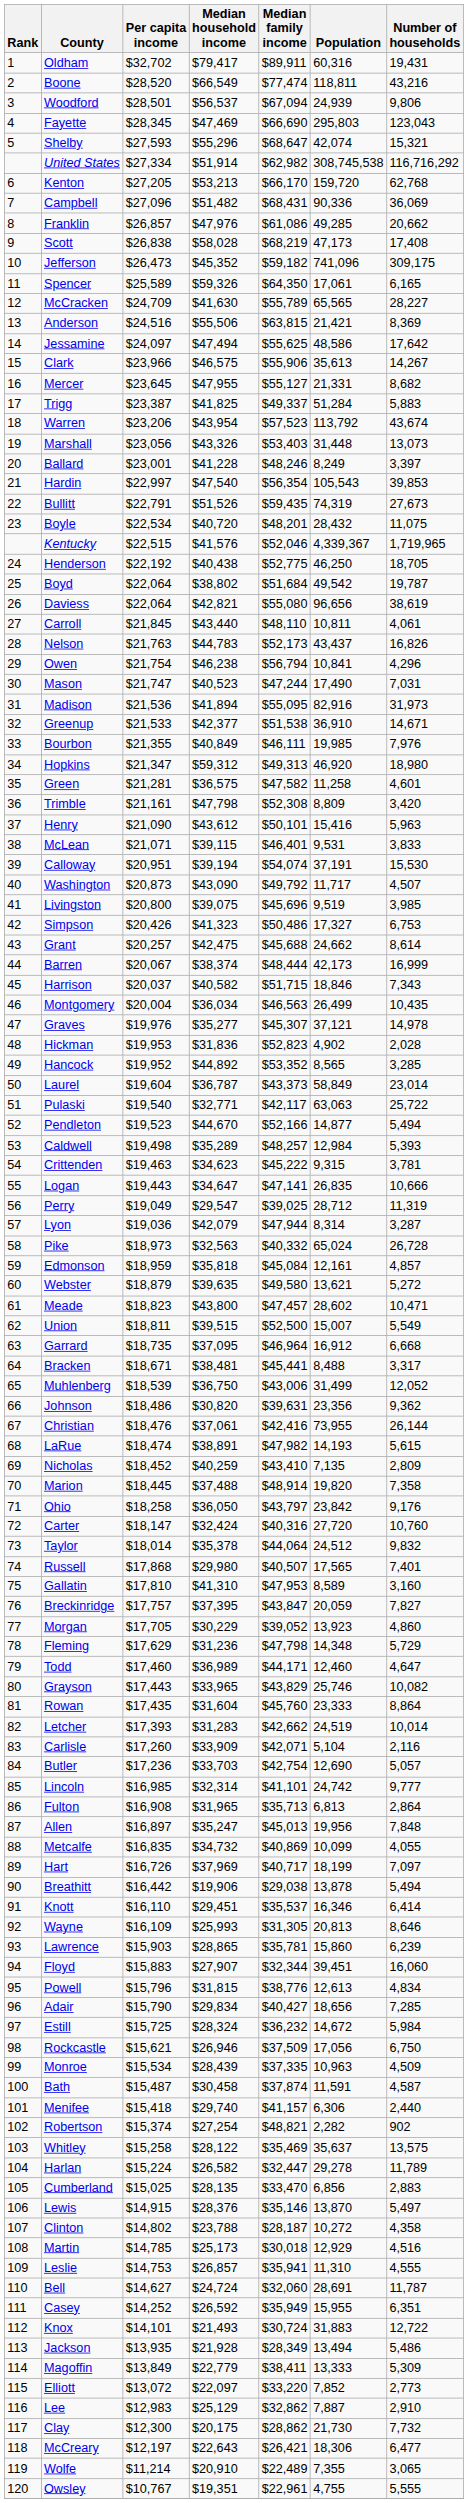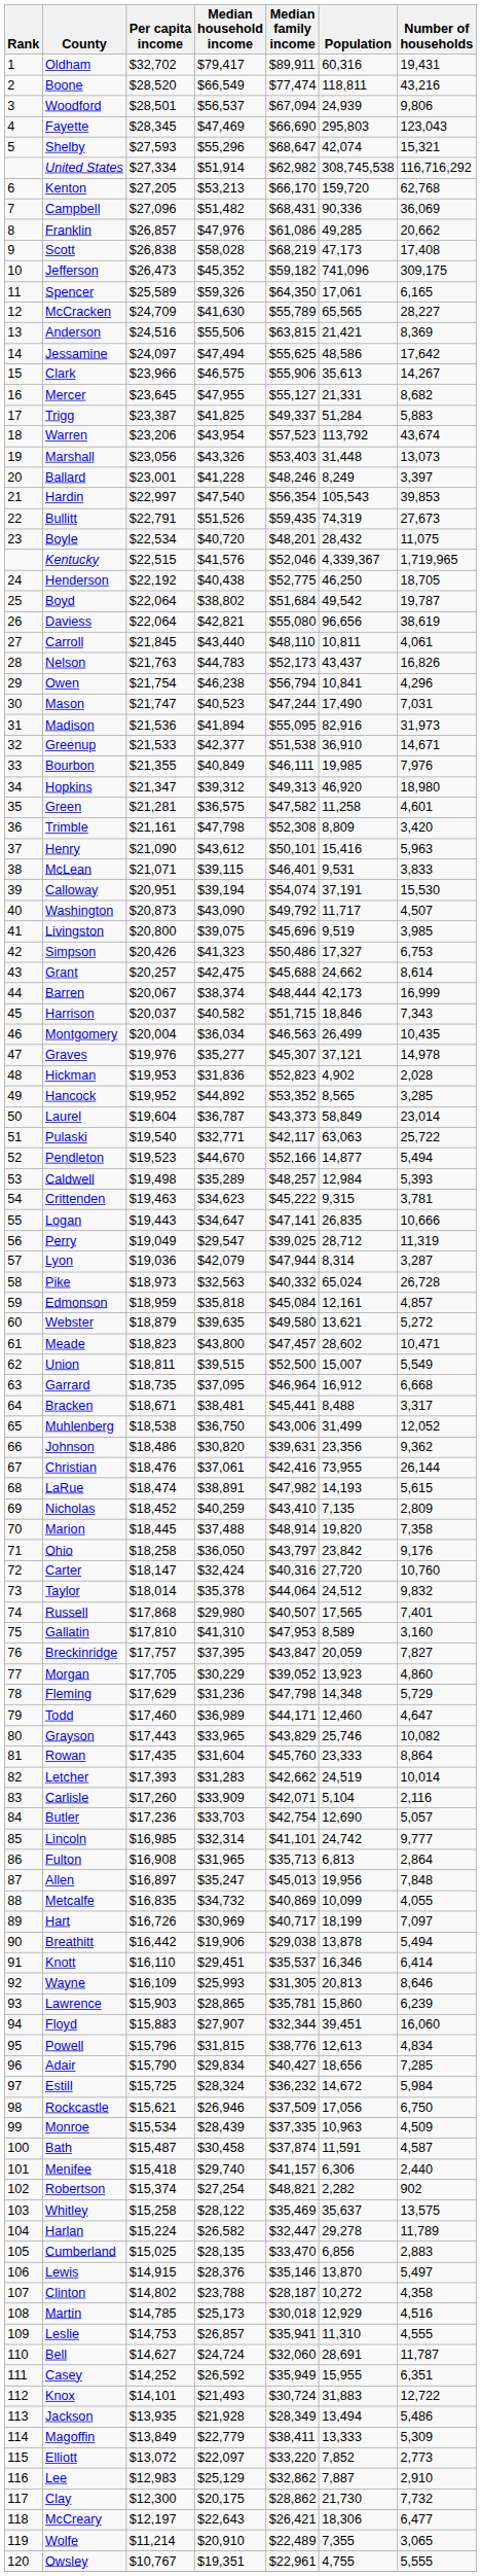Hopkins | Median household income: $59,312 -> $39,312
Muhlenberg | Per capita income: $18,539 -> $18,538
Hart | Median household income: $37,969 -> $30,969
